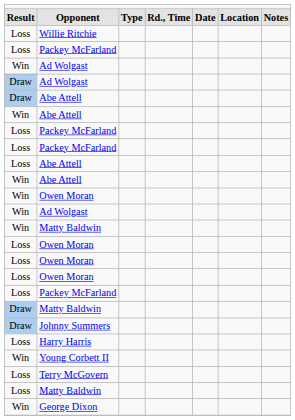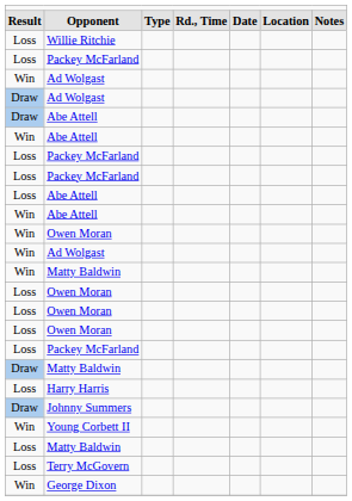rows swapped: Harry Harris <-> Johnny Summers
rows swapped: Loss / Matty Baldwin <-> Terry McGovern
